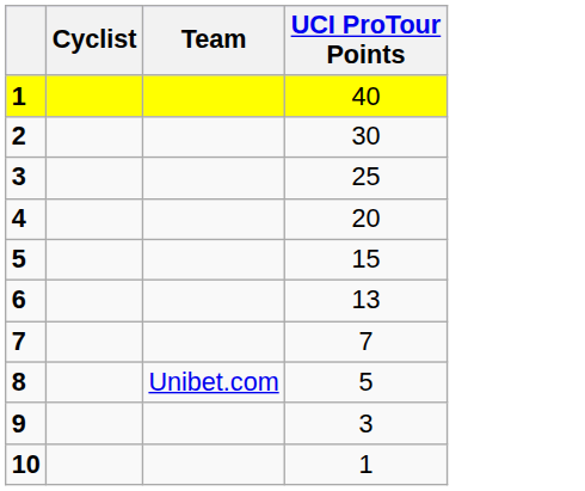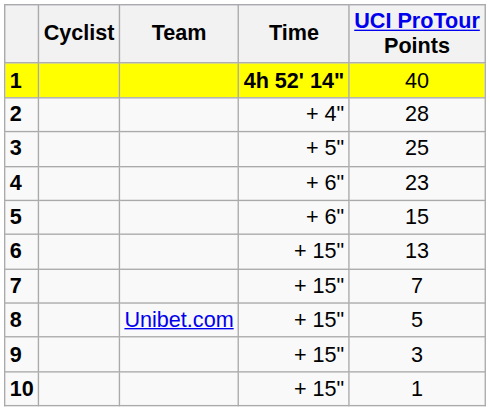+ column: Time | 4h 52' 14" | + 4" | + 5" | + 6" | + 6" | + 15" | + 15" | + 15" | + 15" | + 15"
2 | UCI ProTour Points: 30 -> 28
4 | UCI ProTour Points: 20 -> 23
